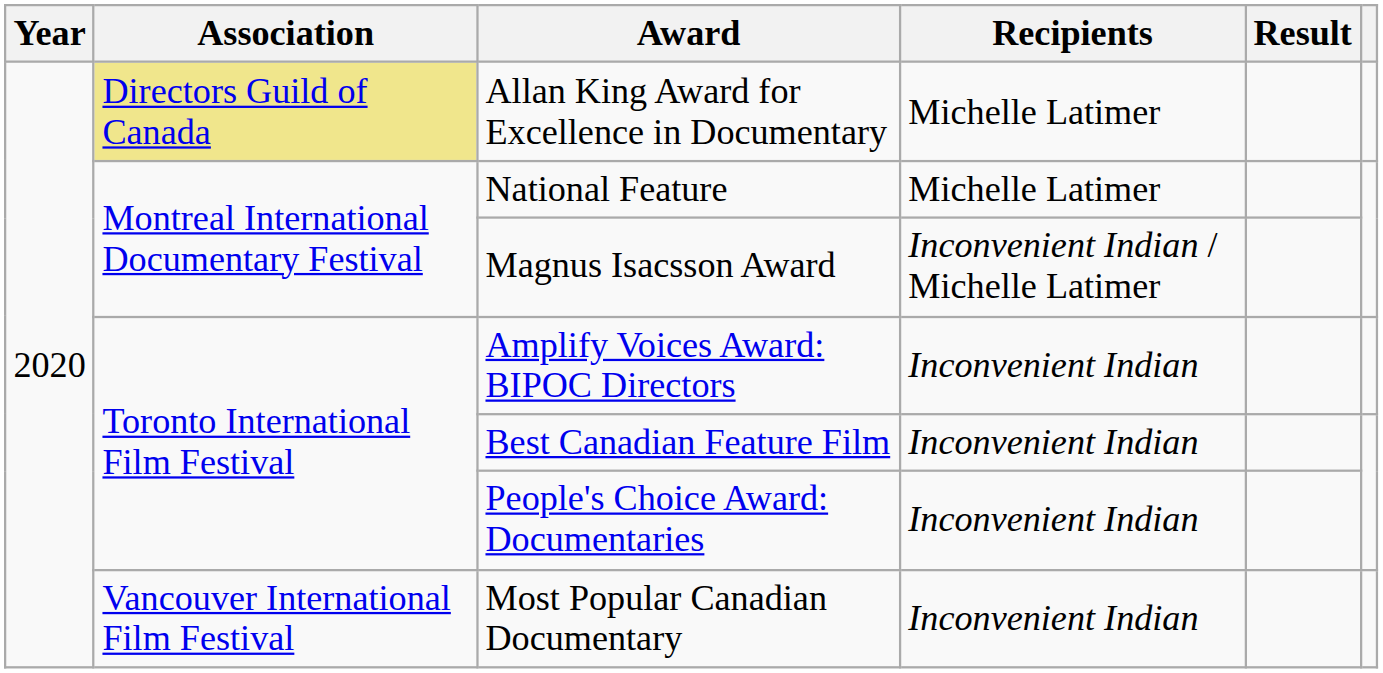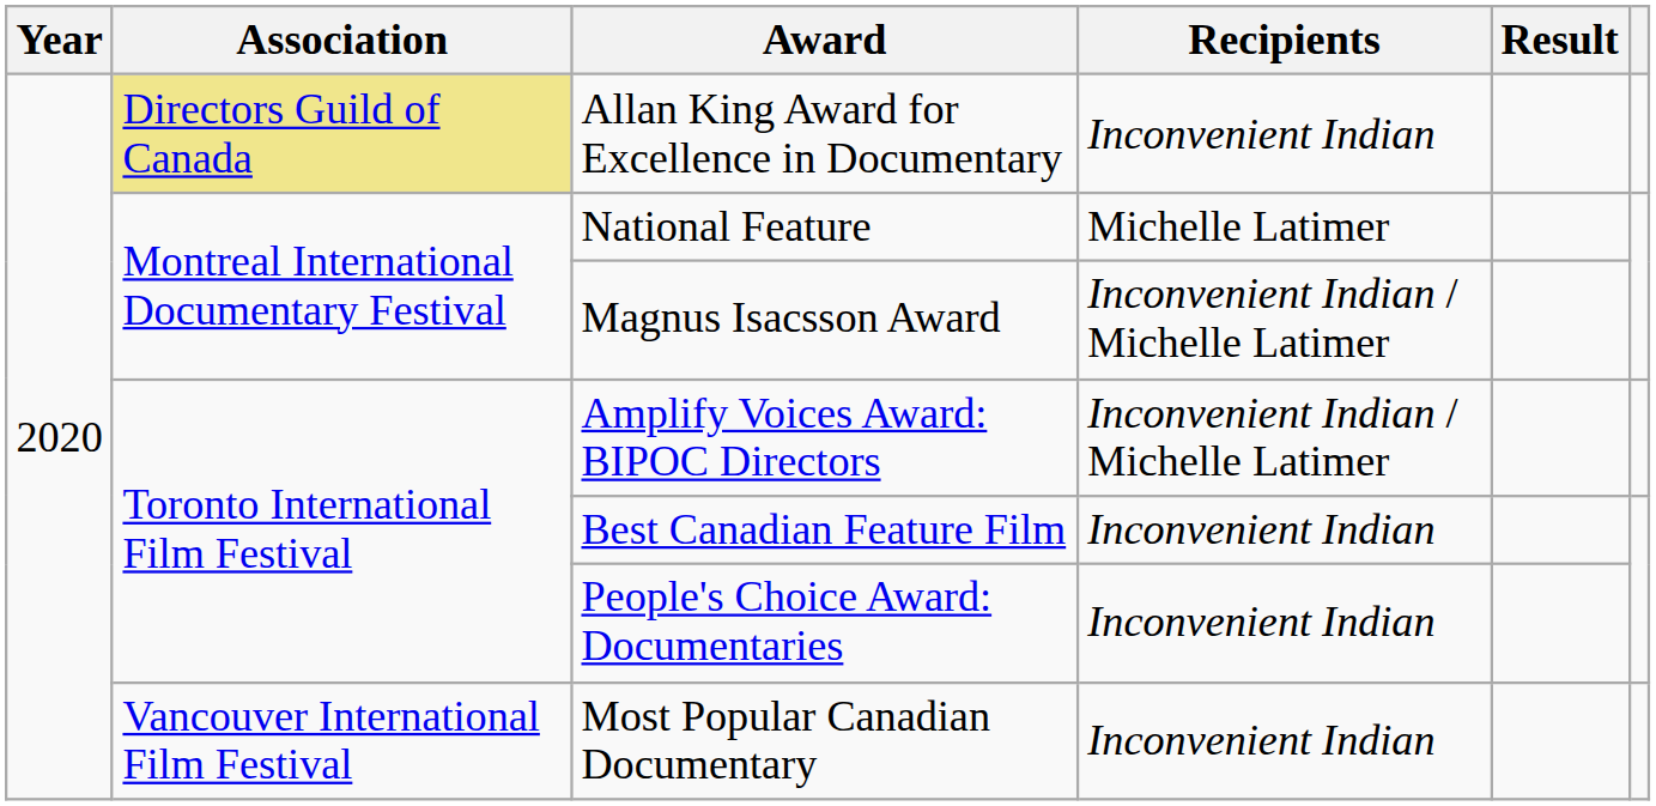Allan King Award for Excellence in Documentary | Recipients: Michelle Latimer -> Inconvenient Indian
Amplify Voices Award: BIPOC Directors | Recipients: Inconvenient Indian -> Inconvenient Indian / Michelle Latimer
